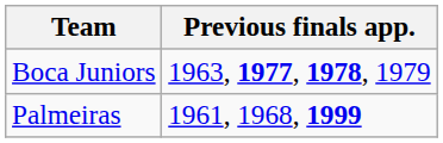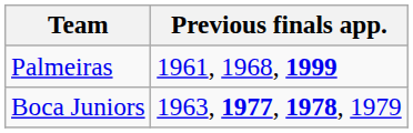rows swapped: Boca Juniors <-> Palmeiras
